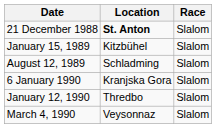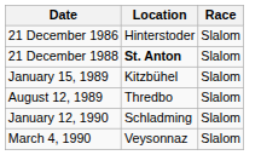+ row: 21 December 1986 | Hinterstoder | Slalom
August 12, 1989 | Location: Schladming -> Thredbo
- row: 6 January 1990 | Kranjska Gora | Slalom
January 12, 1990 | Location: Thredbo -> Schladming
